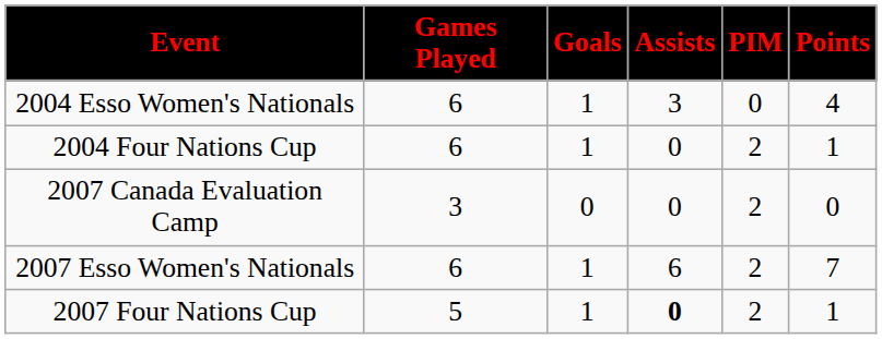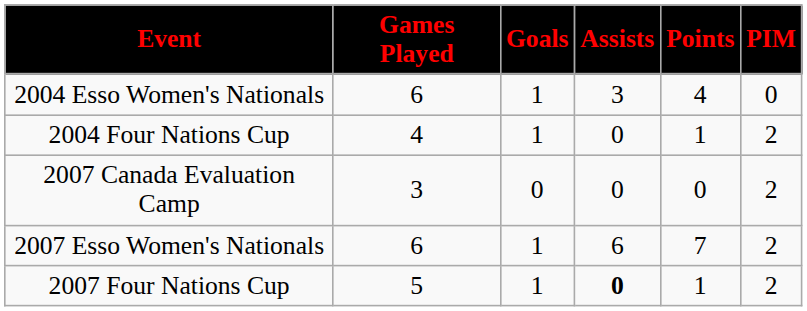columns swapped: Points <-> PIM
2004 Four Nations Cup | Games Played: 6 -> 4
